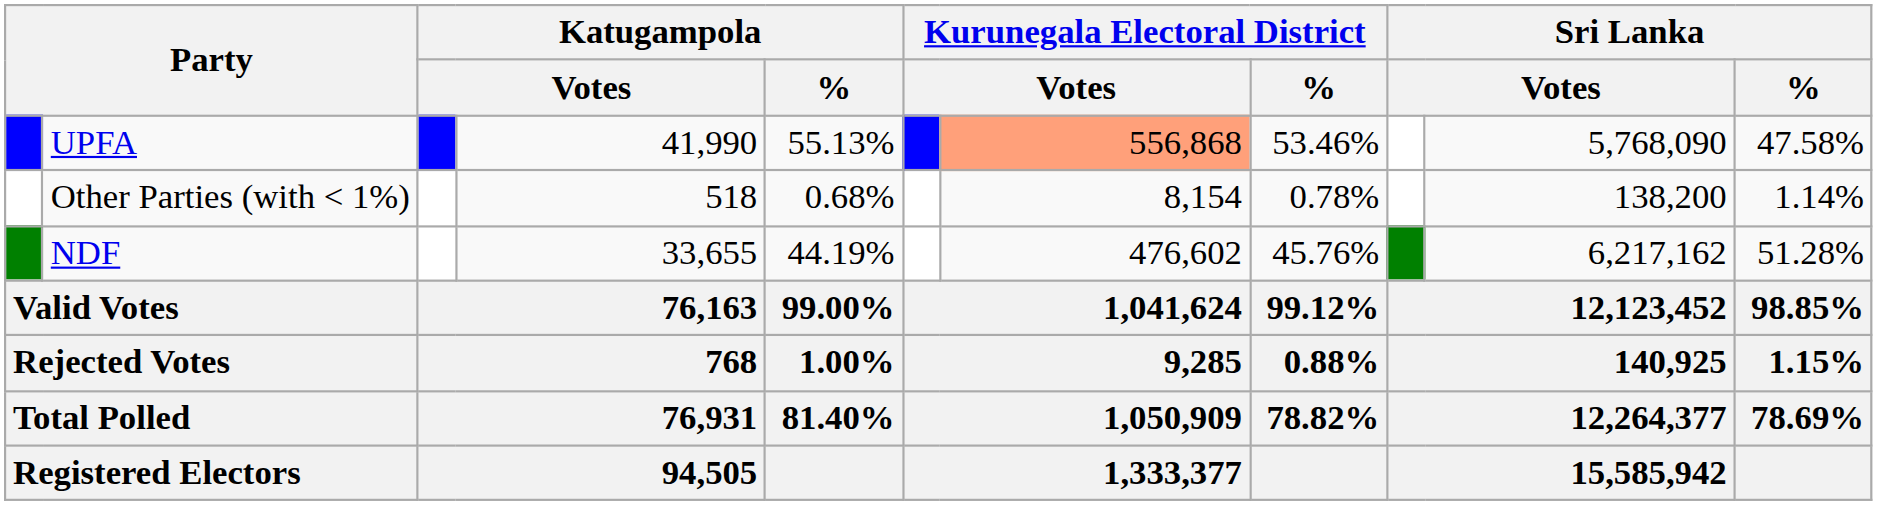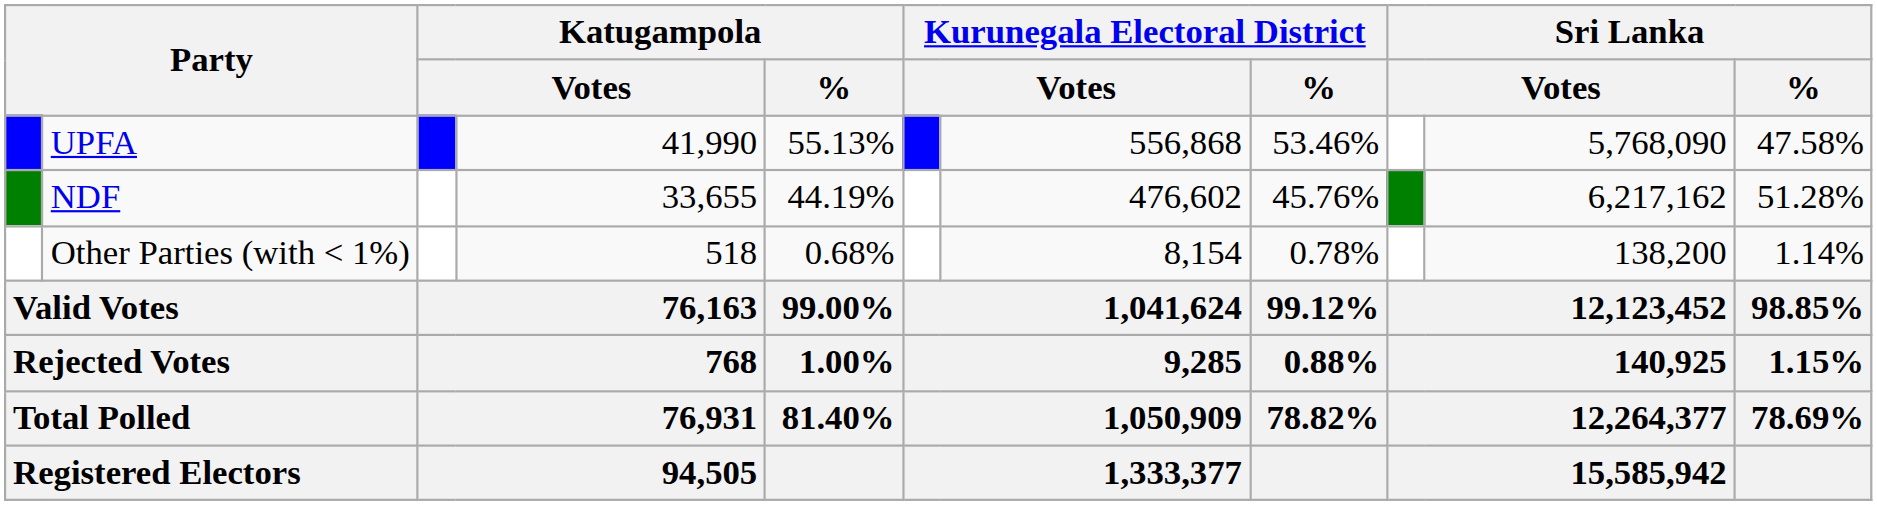UPFA | column 7: lightsalmon background -> no background
rows swapped: NDF <-> Other Parties (with < 1%)
